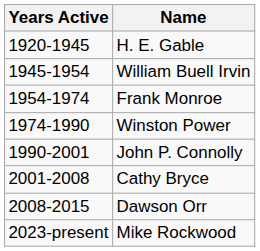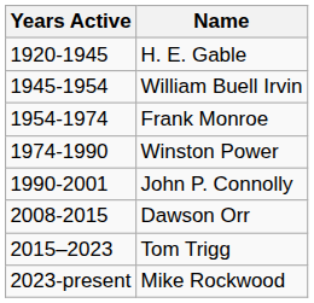- row: 2001-2008 | Cathy Bryce
+ row: 2015–2023 | Tom Trigg
